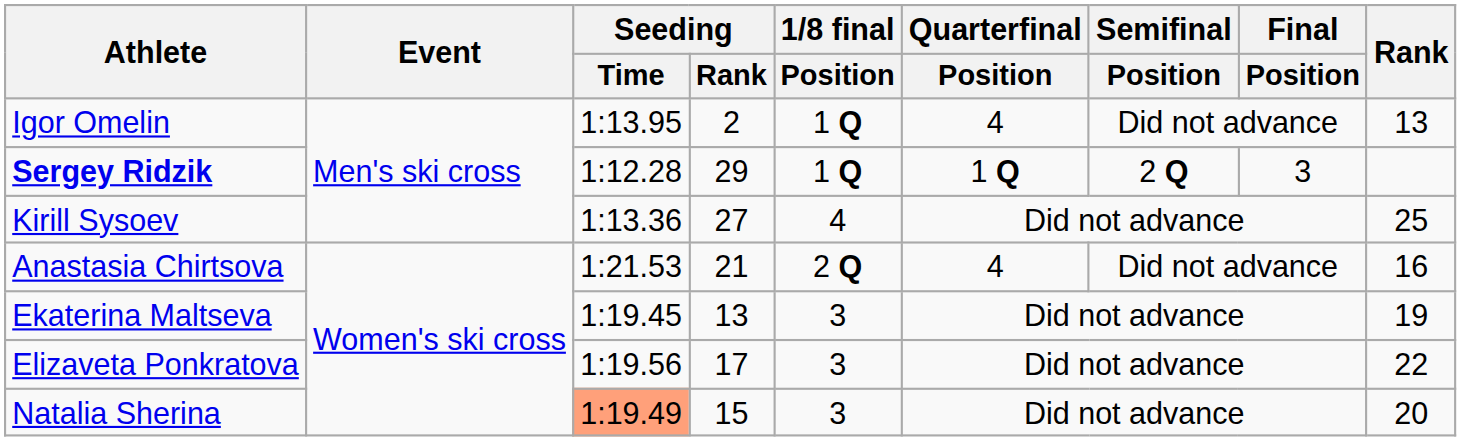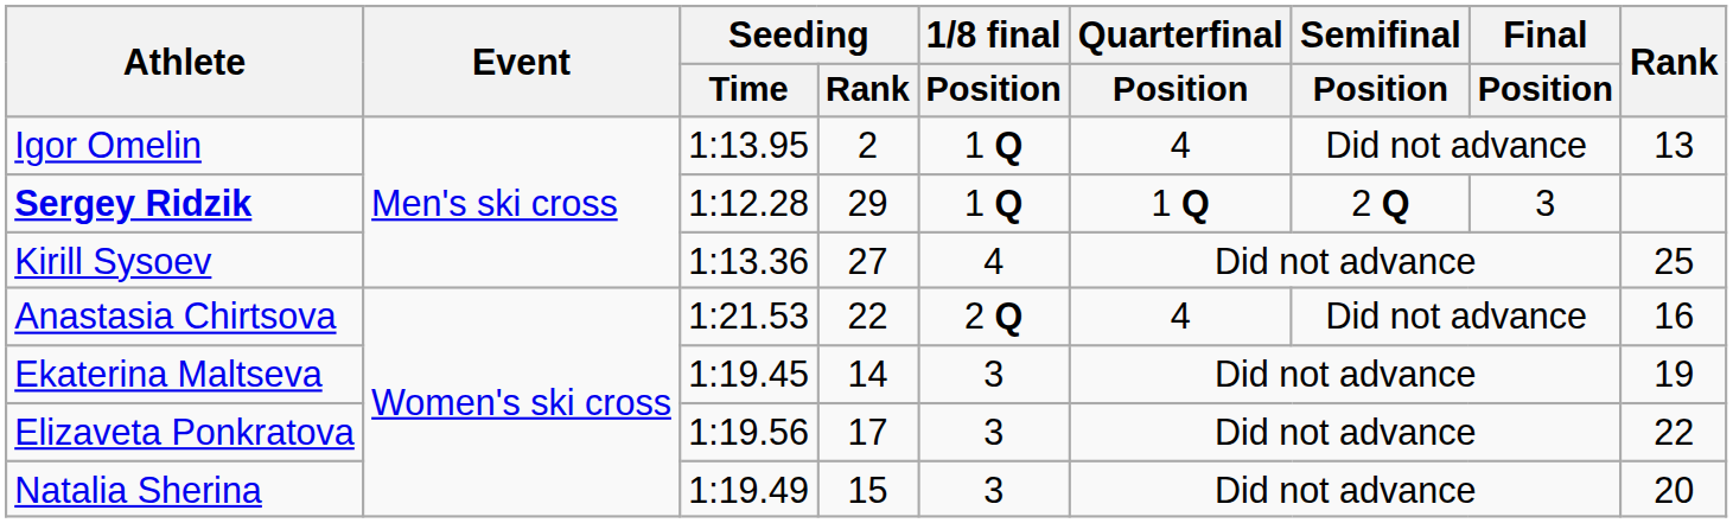Anastasia Chirtsova | Seeding / Rank: 21 -> 22
Ekaterina Maltseva | Seeding / Rank: 13 -> 14
Natalia Sherina | Seeding / Time: lightsalmon background -> no background
